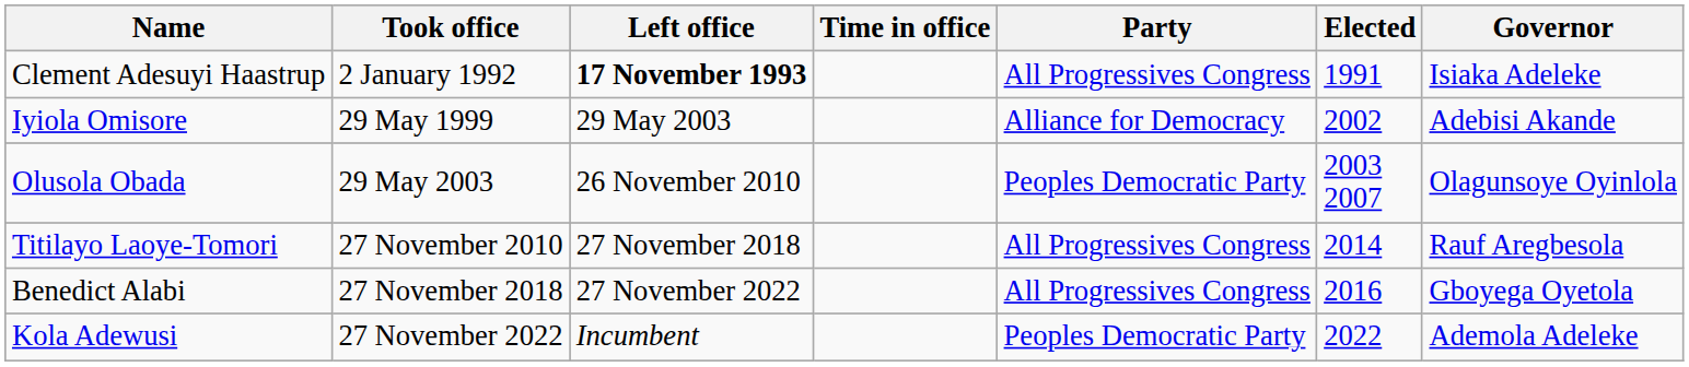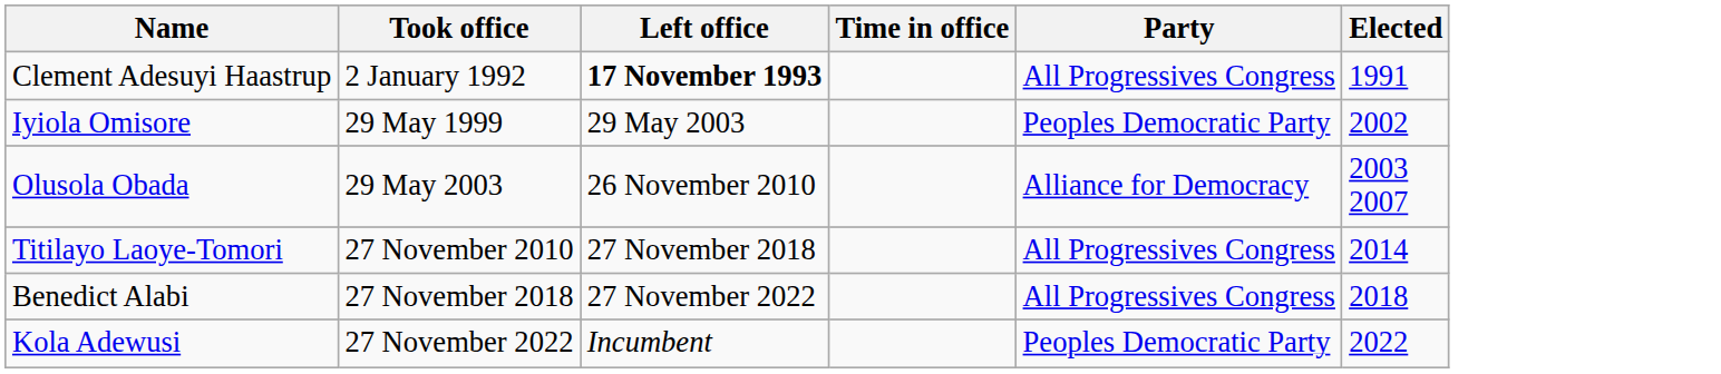- column: Governor | Isiaka Adeleke | Adebisi Akande | Olagunsoye Oyinlola | Rauf Aregbesola | Gboyega Oyetola | Ademola Adeleke
Iyiola Omisore | Party: Alliance for Democracy -> Peoples Democratic Party
Olusola Obada | Party: Peoples Democratic Party -> Alliance for Democracy
Benedict Alabi | Elected: 2016 -> 2018
